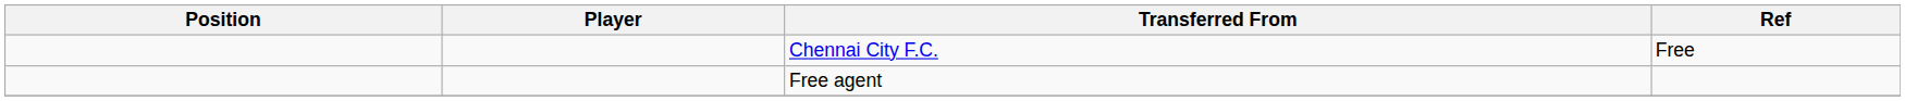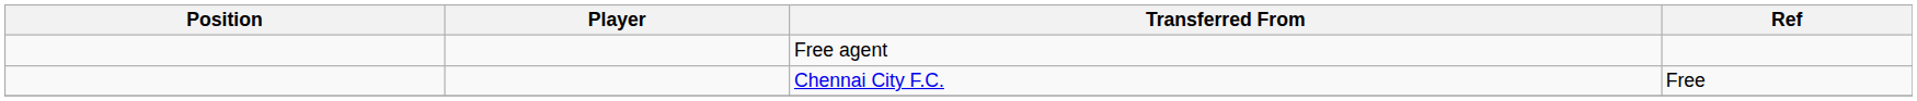rows swapped: Free agent <-> Chennai City F.C.
